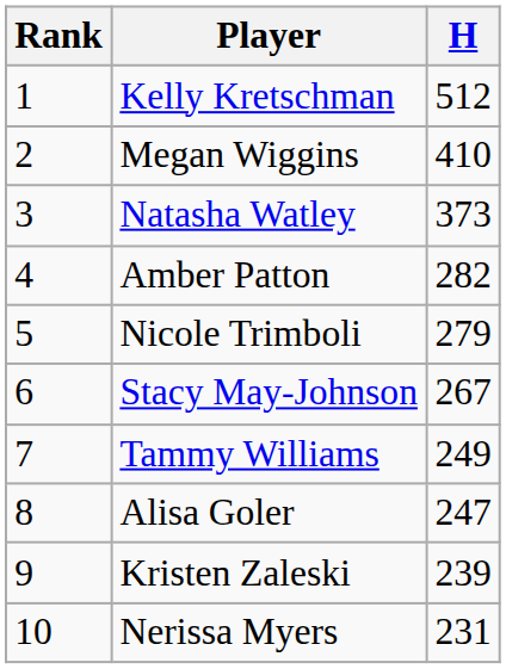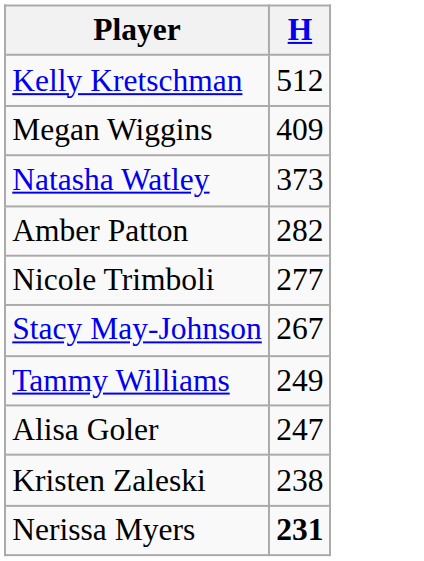- column: Rank | 1 | 2 | 3 | 4 | 5 | 6 | 7 | 8 | 9 | 10
Megan Wiggins | H: 410 -> 409
Nicole Trimboli | H: 279 -> 277
Kristen Zaleski | H: 239 -> 238
Nerissa Myers | H: normal -> bold
